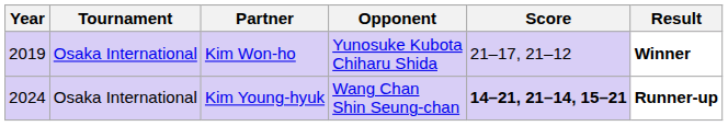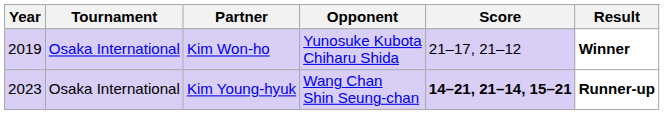Kim Young-hyuk | Year: 2024 -> 2023
